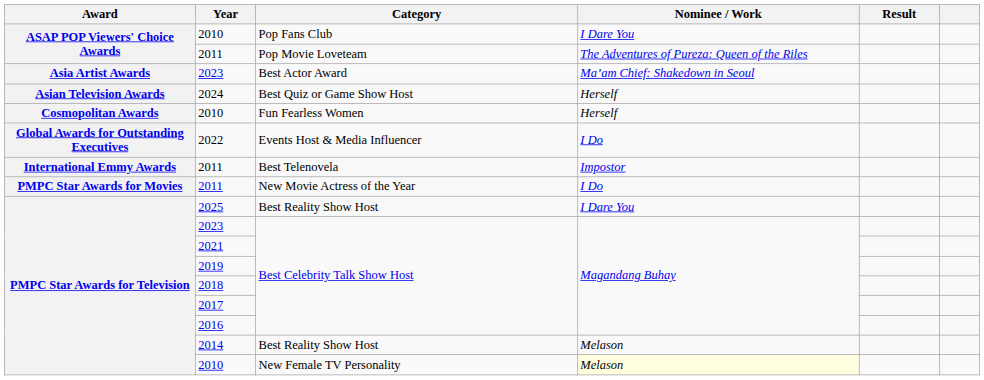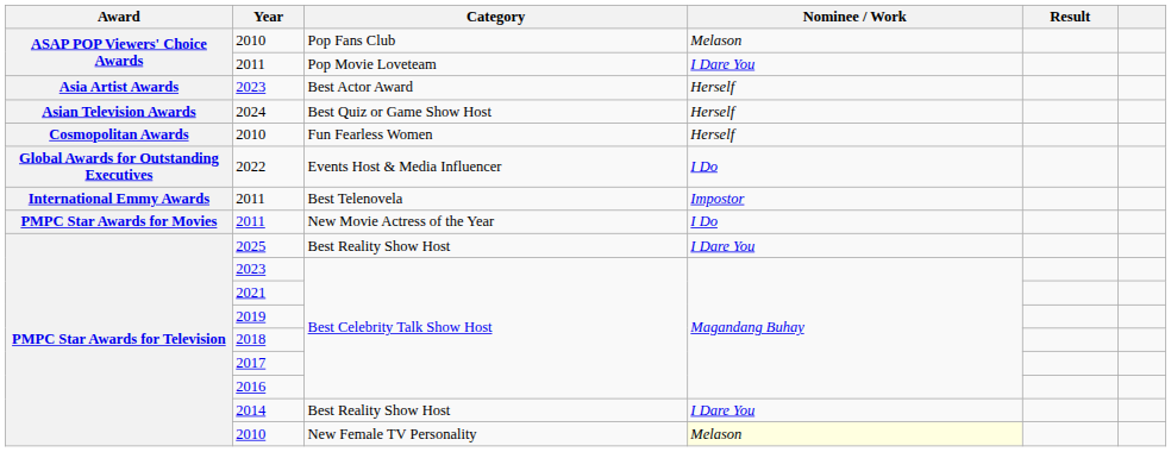2010 / Pop Fans Club | Nominee / Work: I Dare You -> Melason
2011 / Pop Movie Loveteam | Nominee / Work: The Adventures of Pureza: Queen of the Riles -> I Dare You
2023 / Best Actor Award | Nominee / Work: Ma’am Chief: Shakedown in Seoul -> Herself
2014 | Nominee / Work: Melason -> I Dare You
